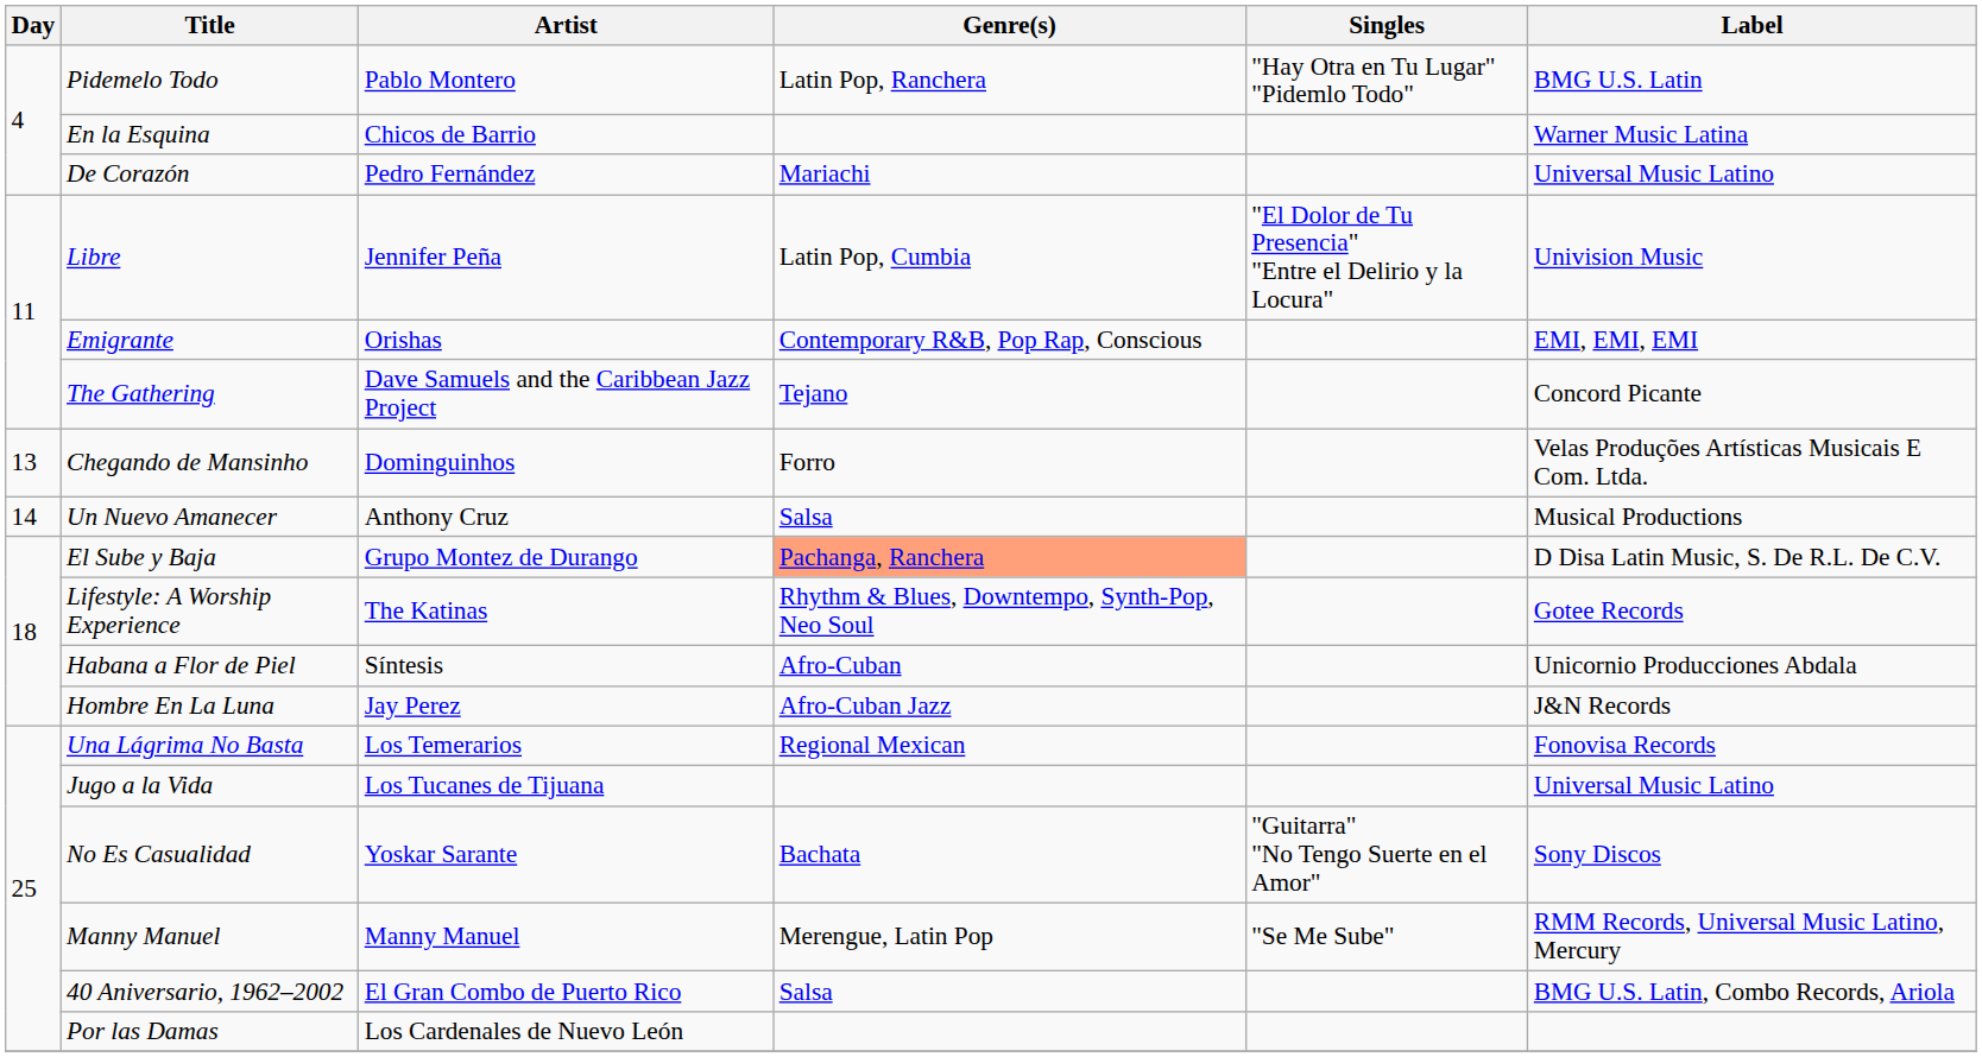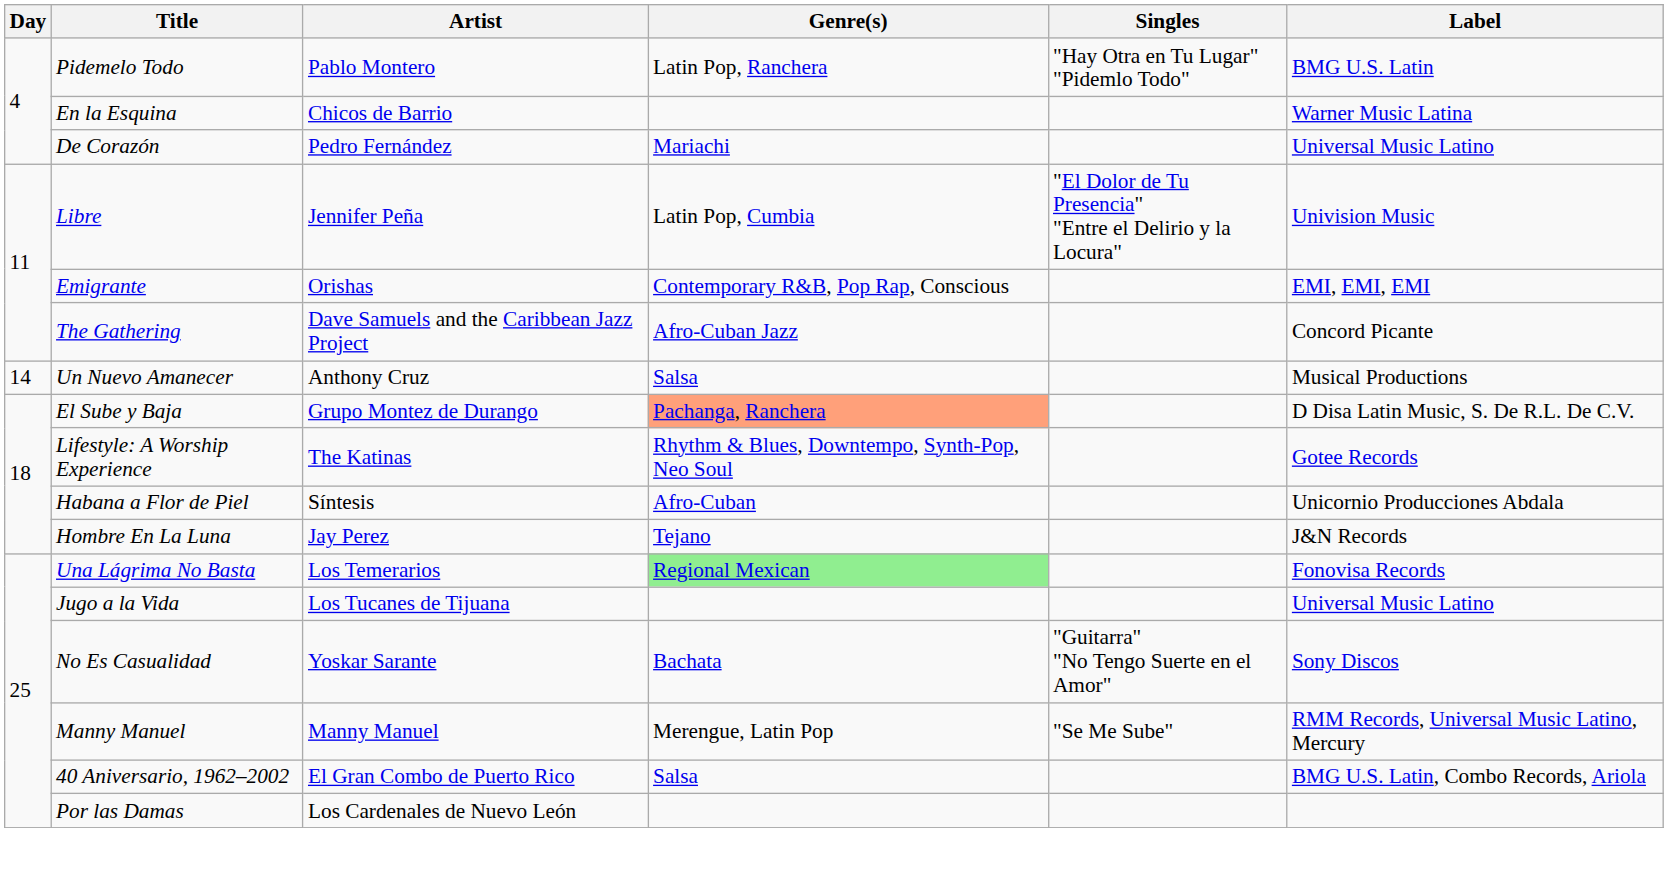The Gathering | Genre(s): Tejano -> Afro-Cuban Jazz
- row: 13 | Chegando de Mansinho | Dominguinhos | Forro | Velas Produções Artísticas Musicais E Com. Ltda.
Hombre En La Luna | Genre(s): Afro-Cuban Jazz -> Tejano
Una Lágrima No Basta | Genre(s): no background -> lightgreen background
